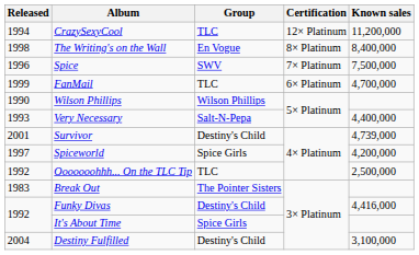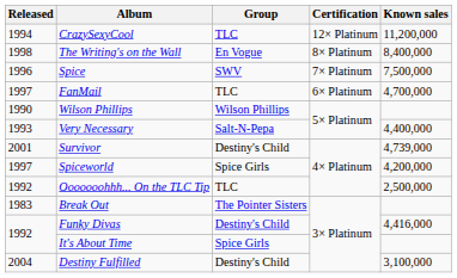FanMail | Released: 1999 -> 1997
